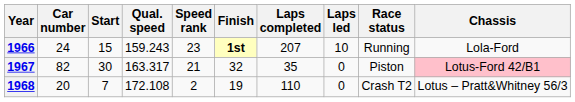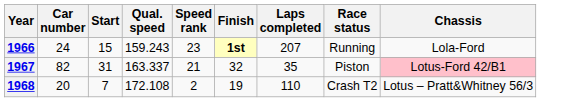- column: Laps led | 10 | 0 | 0
1967 | Start: 30 -> 31
1967 | Qual. speed: 163.317 -> 163.337
